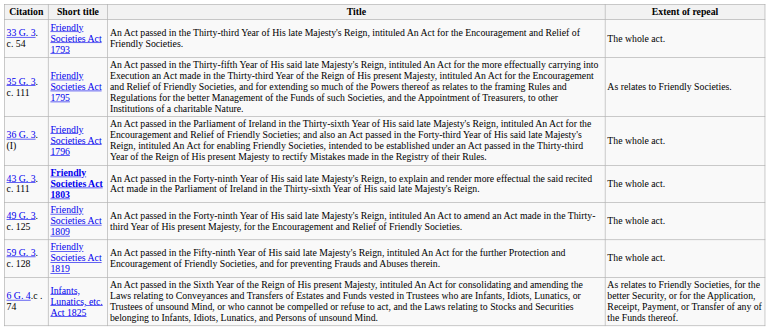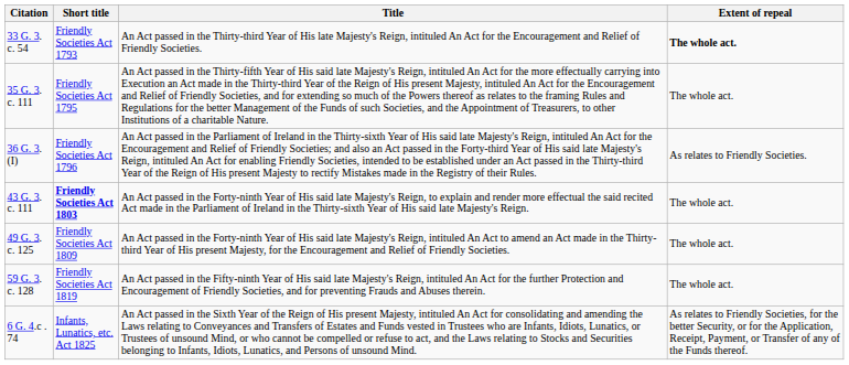33 G. 3. c. 54 | Extent of repeal: normal -> bold
35 G. 3. c. 111 | Extent of repeal: As relates to Friendly Societies. -> The whole act.
36 G. 3. (I) | Extent of repeal: The whole act. -> As relates to Friendly Societies.
